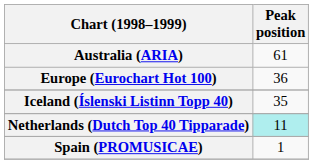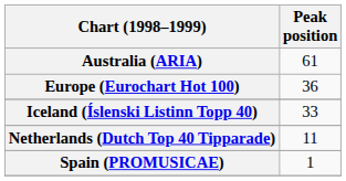Iceland (Íslenski Listinn Topp 40) | Peak position: 35 -> 33
Netherlands (Dutch Top 40 Tipparade) | Peak position: paleturquoise background -> no background
